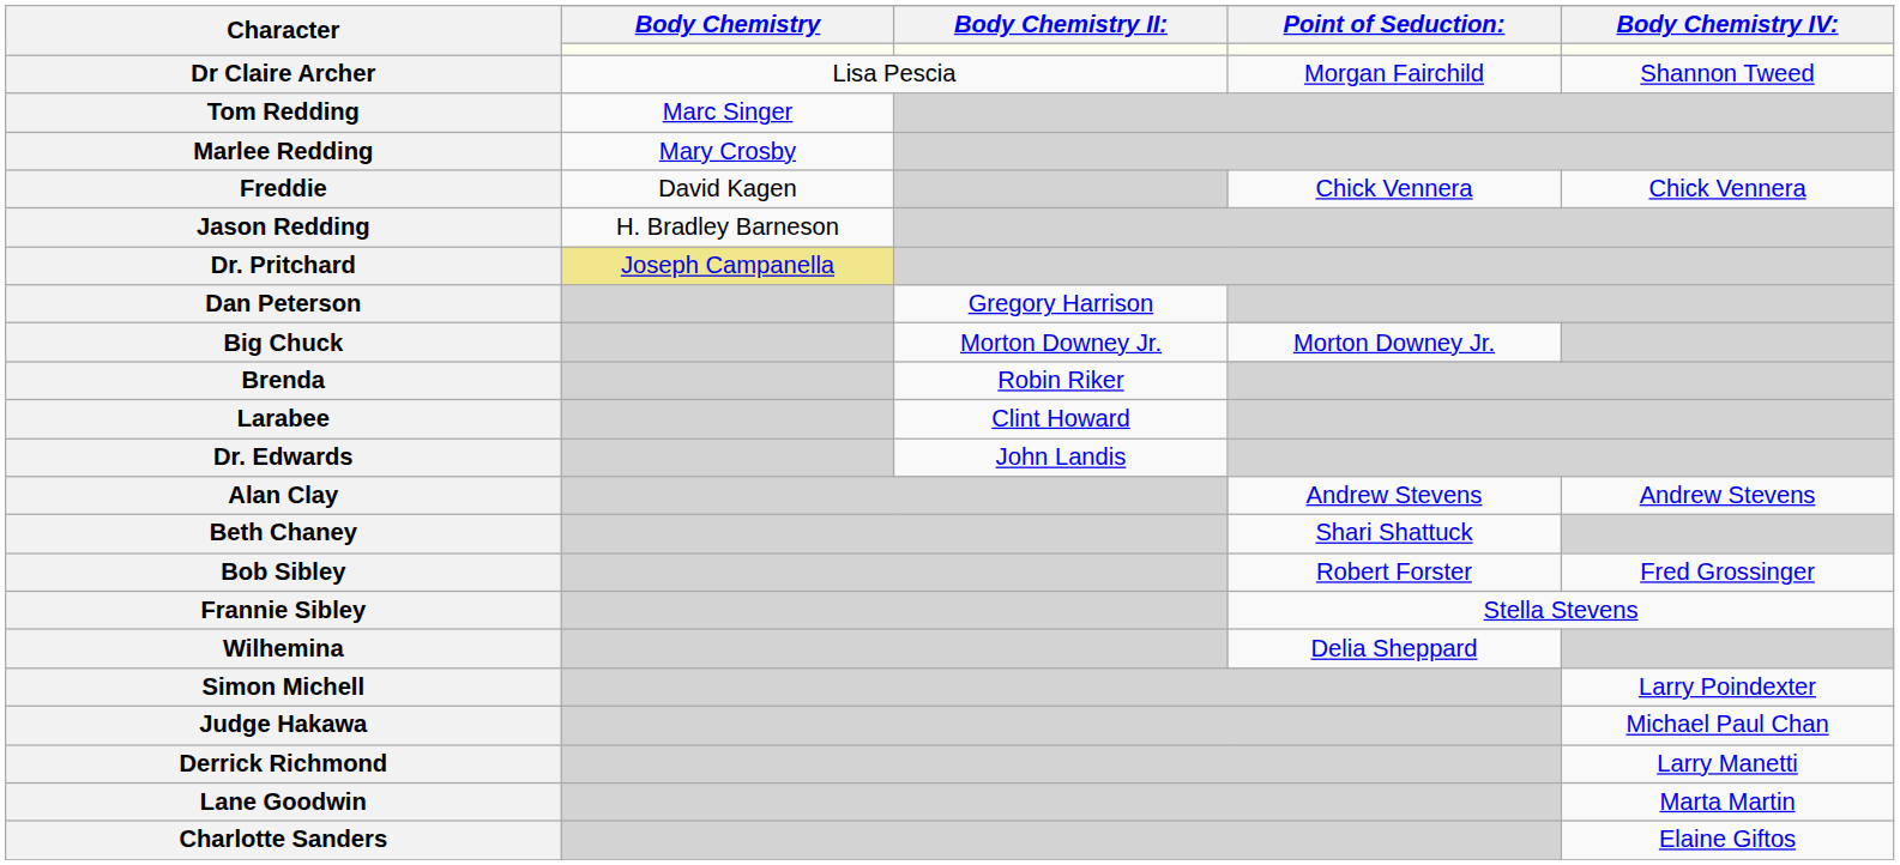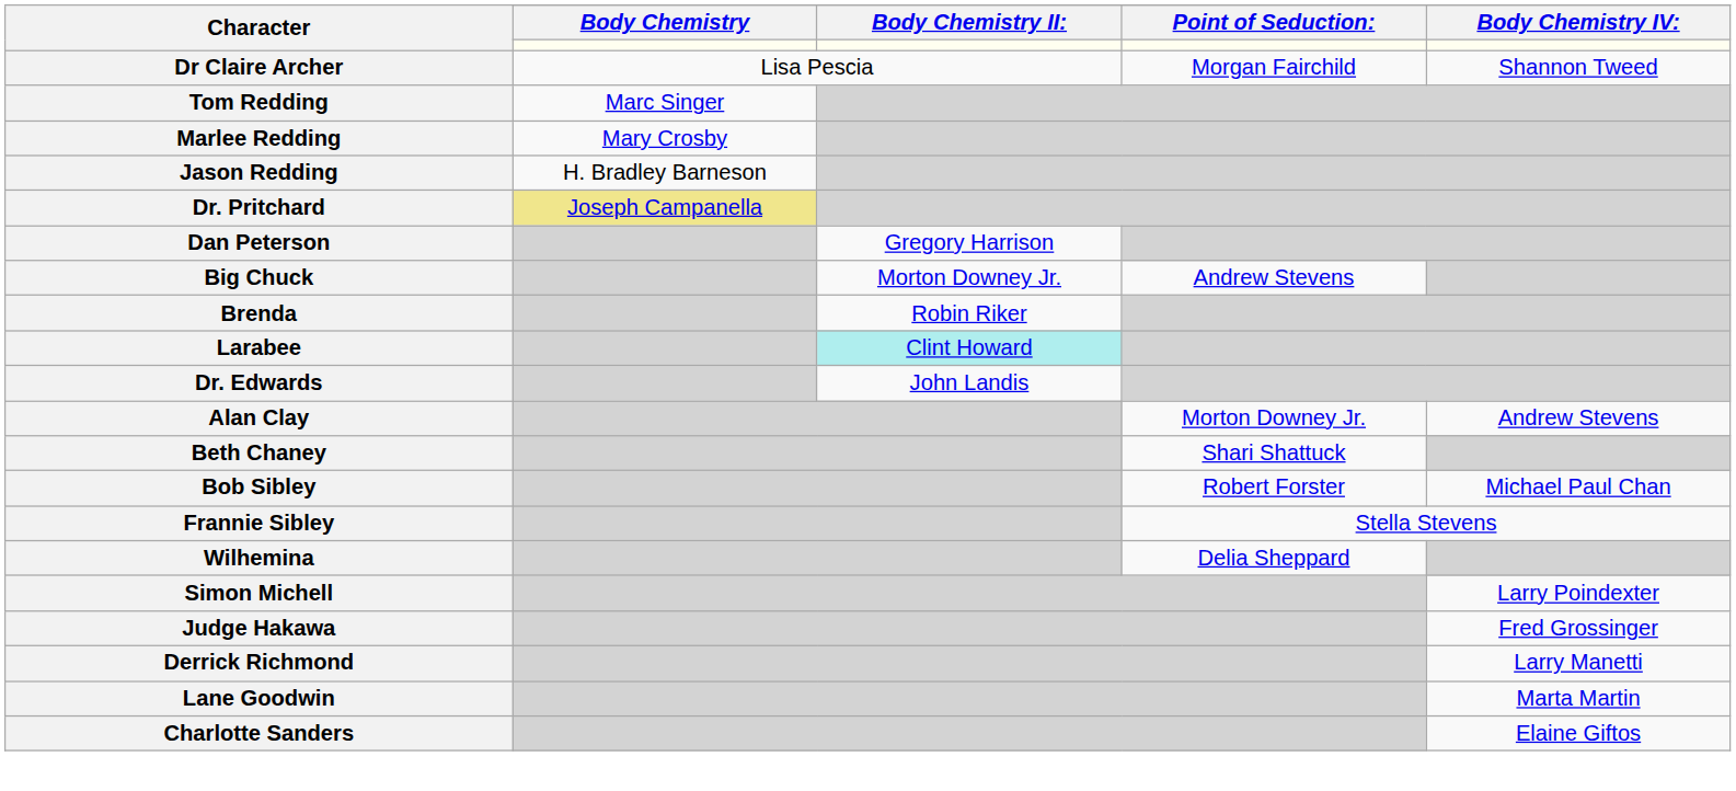- row: Freddie | David Kagen | Chick Vennera | Chick Vennera
Big Chuck | Point of Seduction:: Morton Downey Jr. -> Andrew Stevens
Larabee | Body Chemistry II:: no background -> paleturquoise background
Alan Clay | Point of Seduction:: Andrew Stevens -> Morton Downey Jr.
Bob Sibley | Body Chemistry IV:: Fred Grossinger -> Michael Paul Chan
Judge Hakawa | Body Chemistry IV:: Michael Paul Chan -> Fred Grossinger
